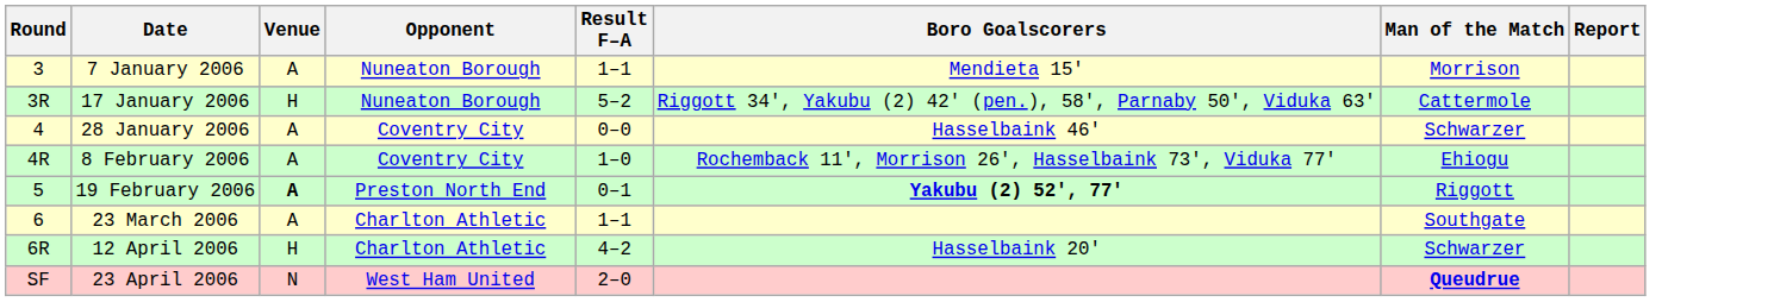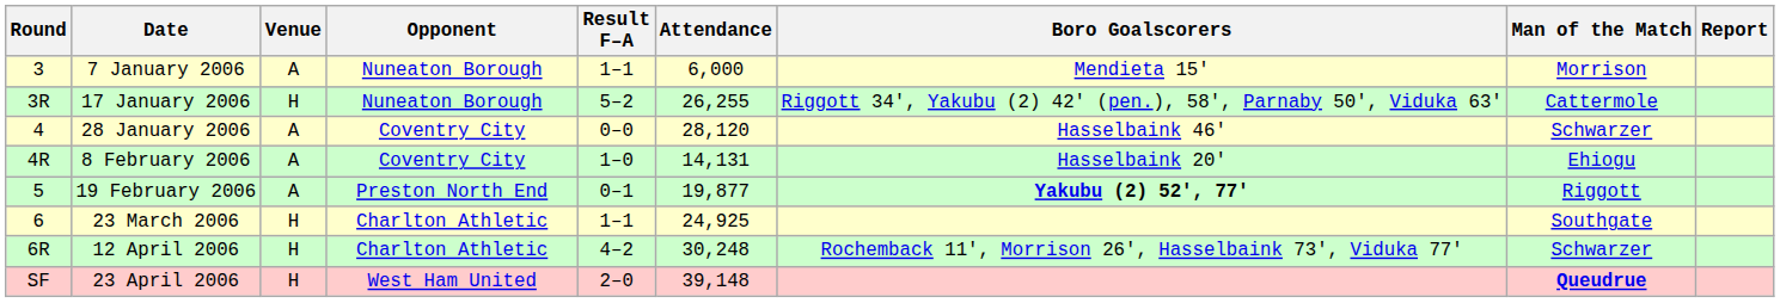+ column: Attendance | 6,000 | 26,255 | 28,120 | 14,131 | 19,877 | 24,925 | 30,248 | 39,148
8 February 2006 | Boro Goalscorers: Rochemback 11', Morrison 26', Hasselbaink 73', Viduka 77' -> Hasselbaink 20'
19 February 2006 | Venue: bold -> normal
23 March 2006 | Venue: A -> H
12 April 2006 | Boro Goalscorers: Hasselbaink 20' -> Rochemback 11', Morrison 26', Hasselbaink 73', Viduka 77'
23 April 2006 | Venue: N -> H
